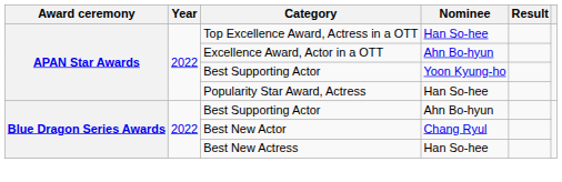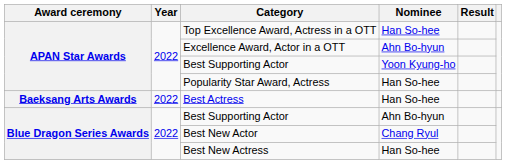+ row: Baeksang Arts Awards | 2022 | Best Actress | Han So-hee
